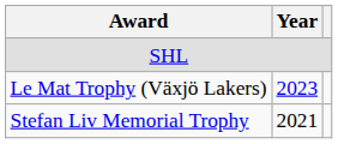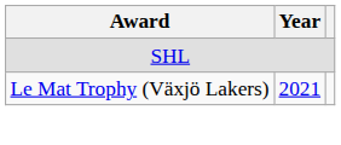Le Mat Trophy (Växjö Lakers) | Year: 2023 -> 2021
- row: Stefan Liv Memorial Trophy | 2021
